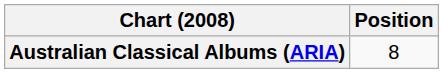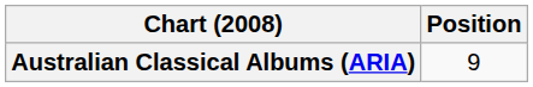Australian Classical Albums (ARIA) | Position: 8 -> 9
